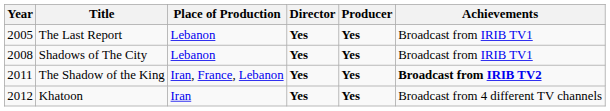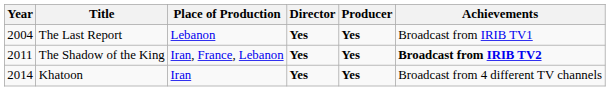The Last Report | Year: 2005 -> 2004
- row: 2008 | Shadows of The City | Lebanon | Yes | Yes | Broadcast from IRIB TV1
Khatoon | Year: 2012 -> 2014
